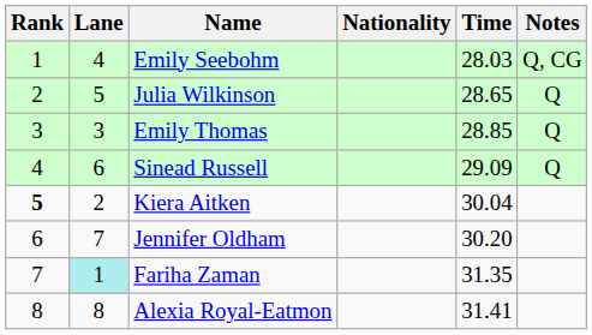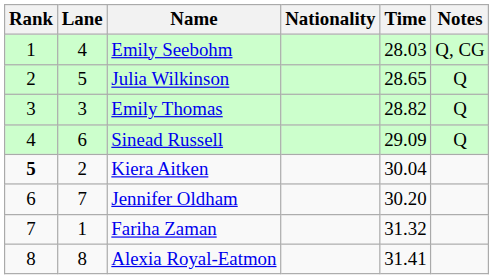Emily Thomas | Time: 28.85 -> 28.82
Fariha Zaman | Lane: paleturquoise background -> no background
Fariha Zaman | Time: 31.35 -> 31.32
